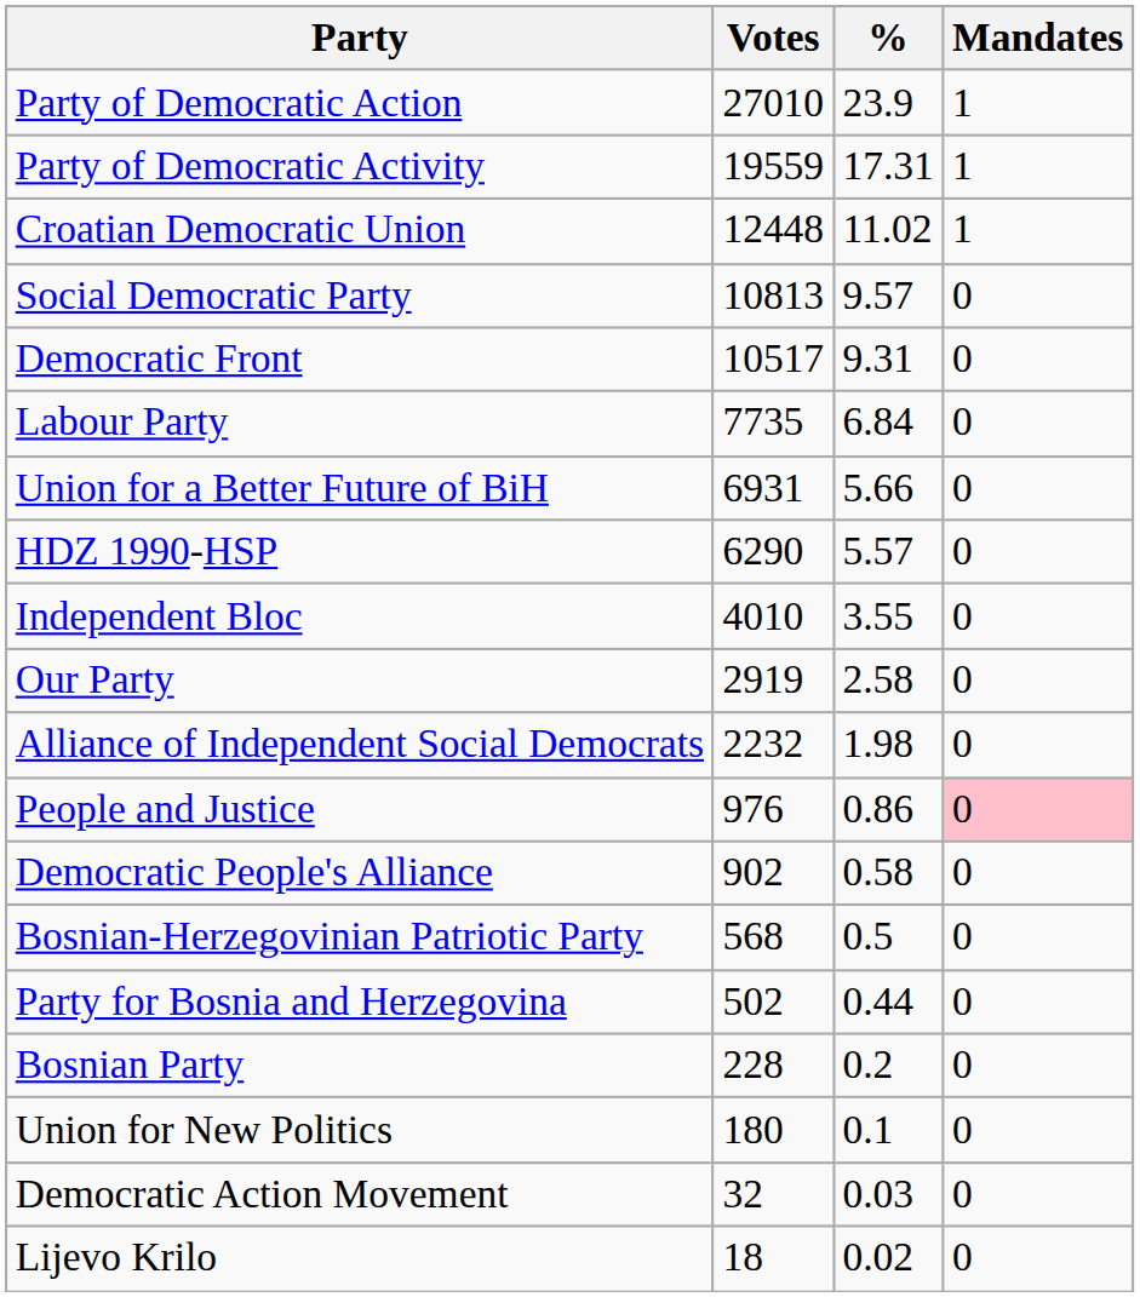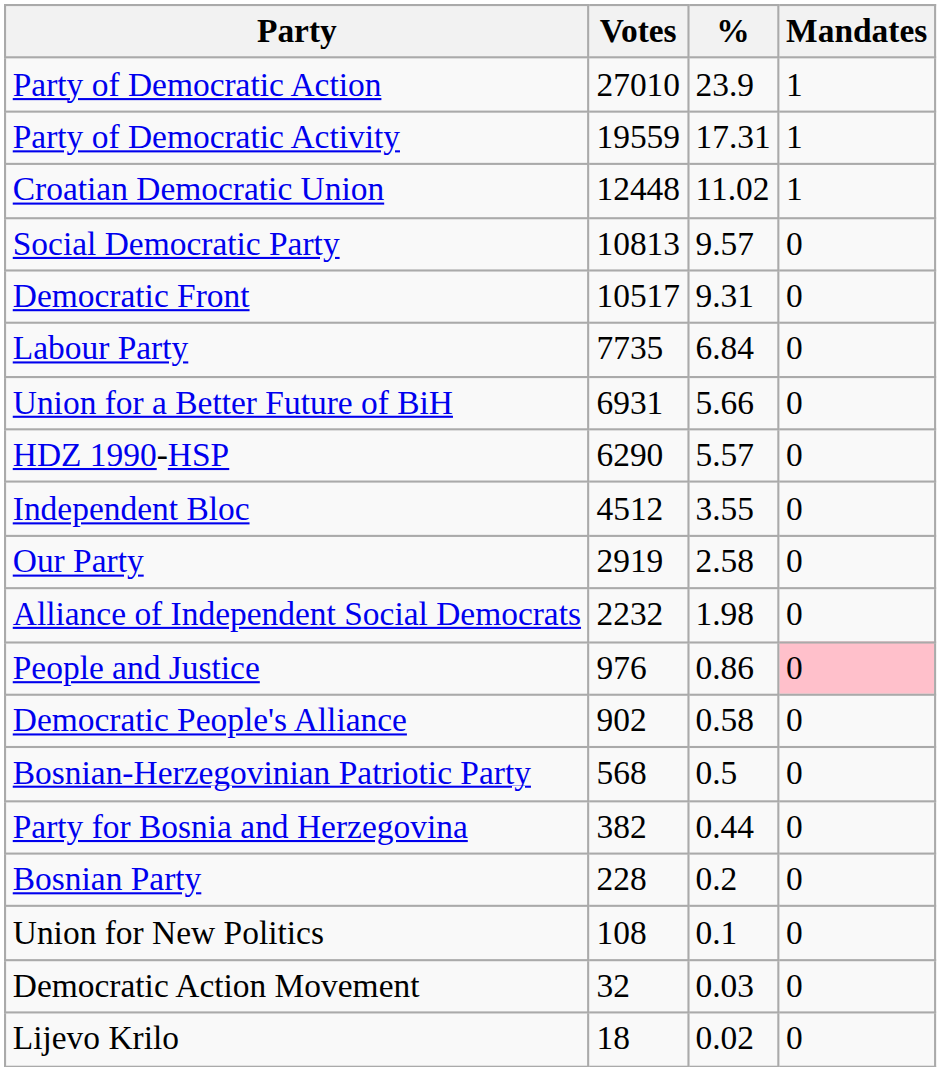Independent Bloc | Votes: 4010 -> 4512
Party for Bosnia and Herzegovina | Votes: 502 -> 382
Union for New Politics | Votes: 180 -> 108
